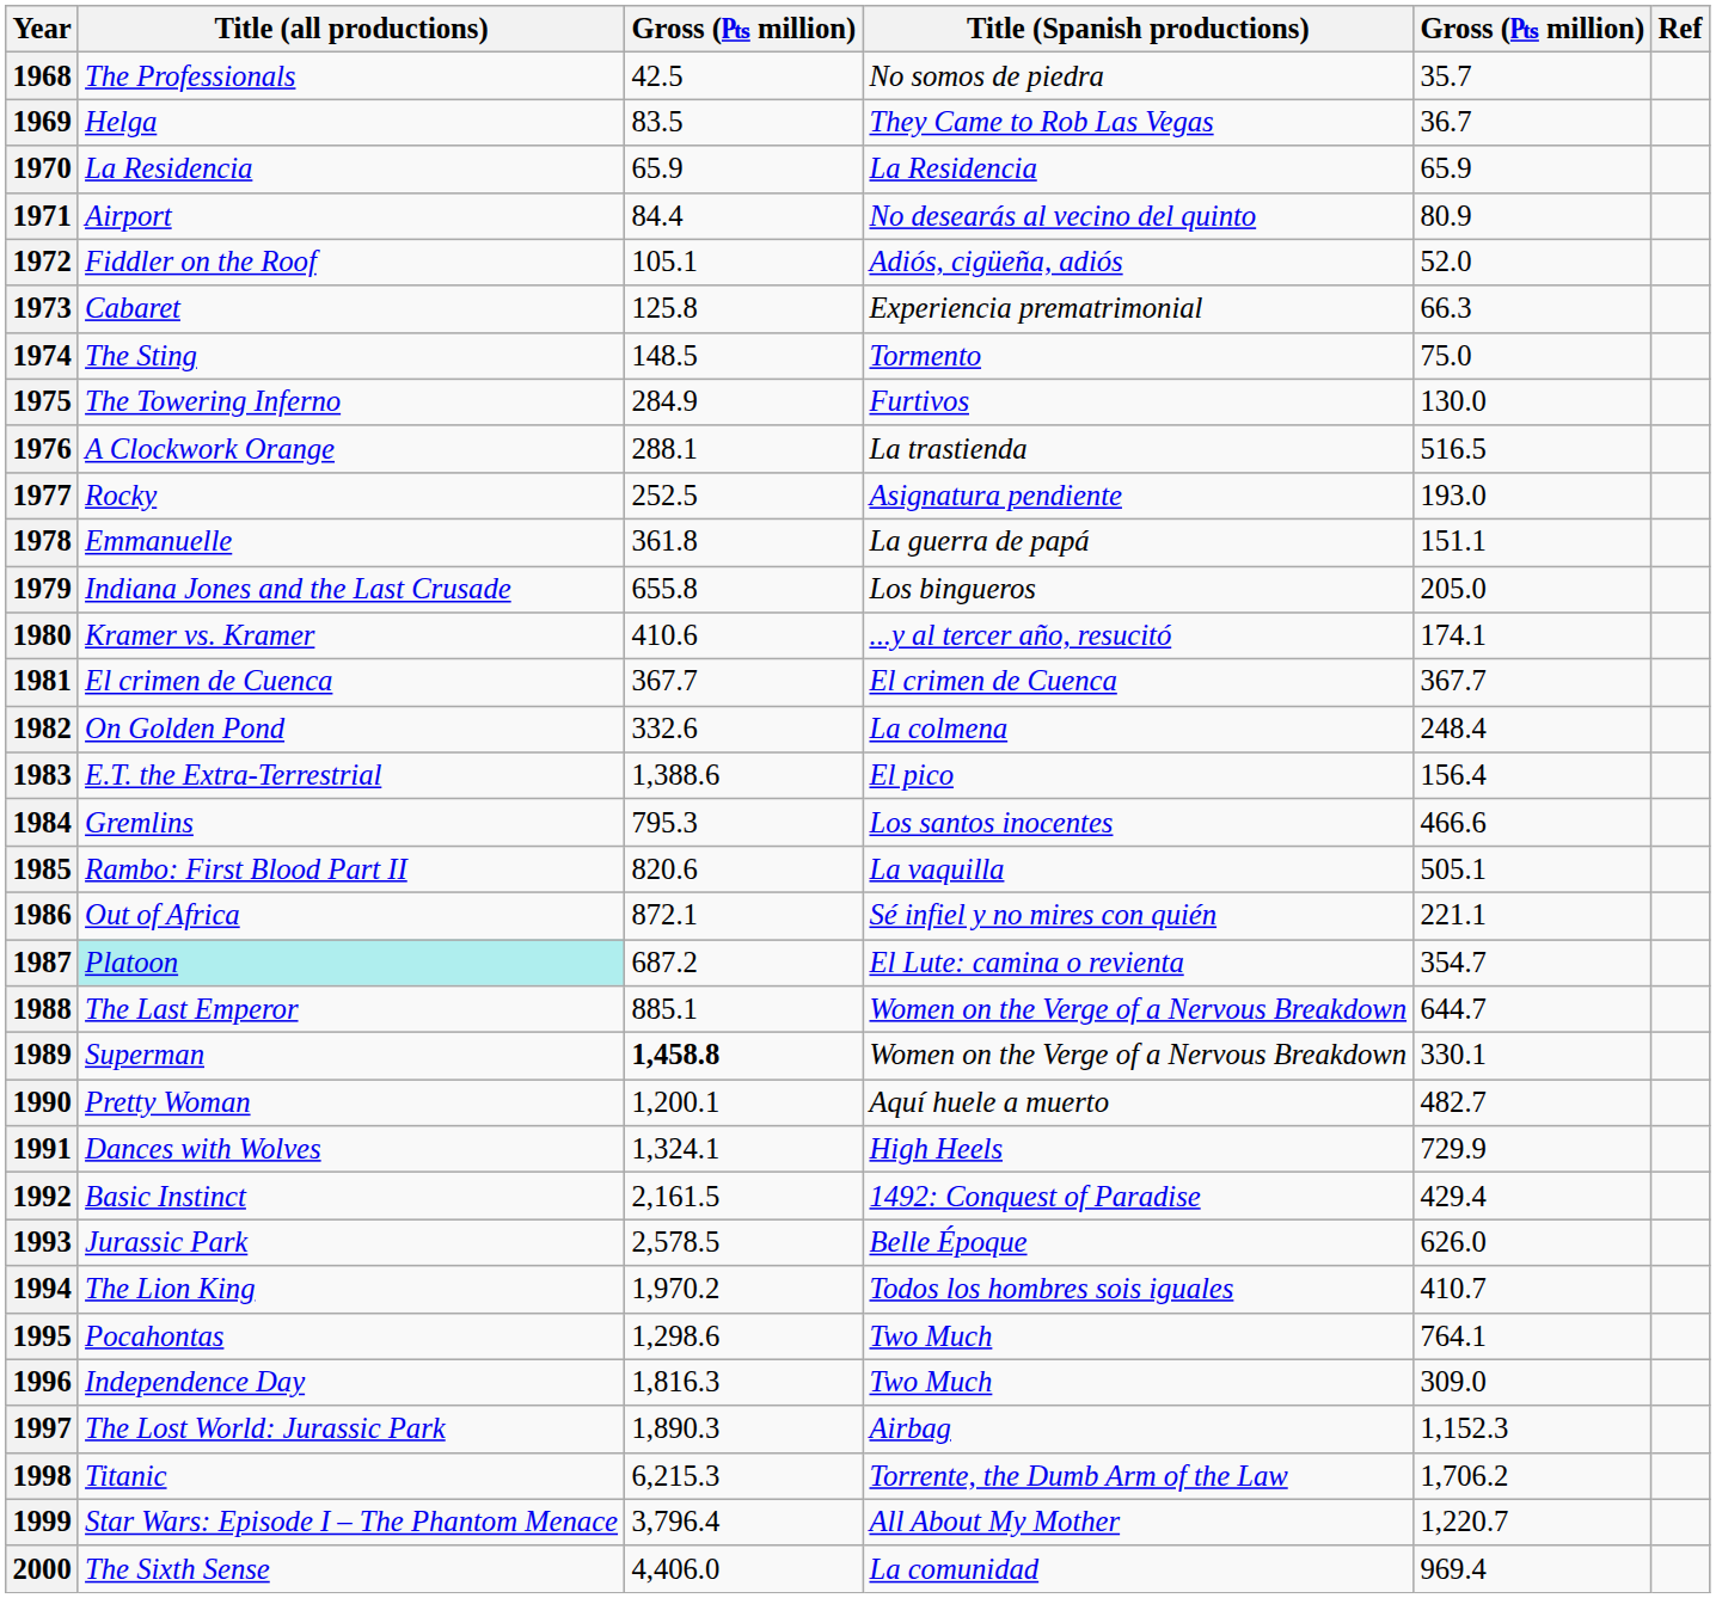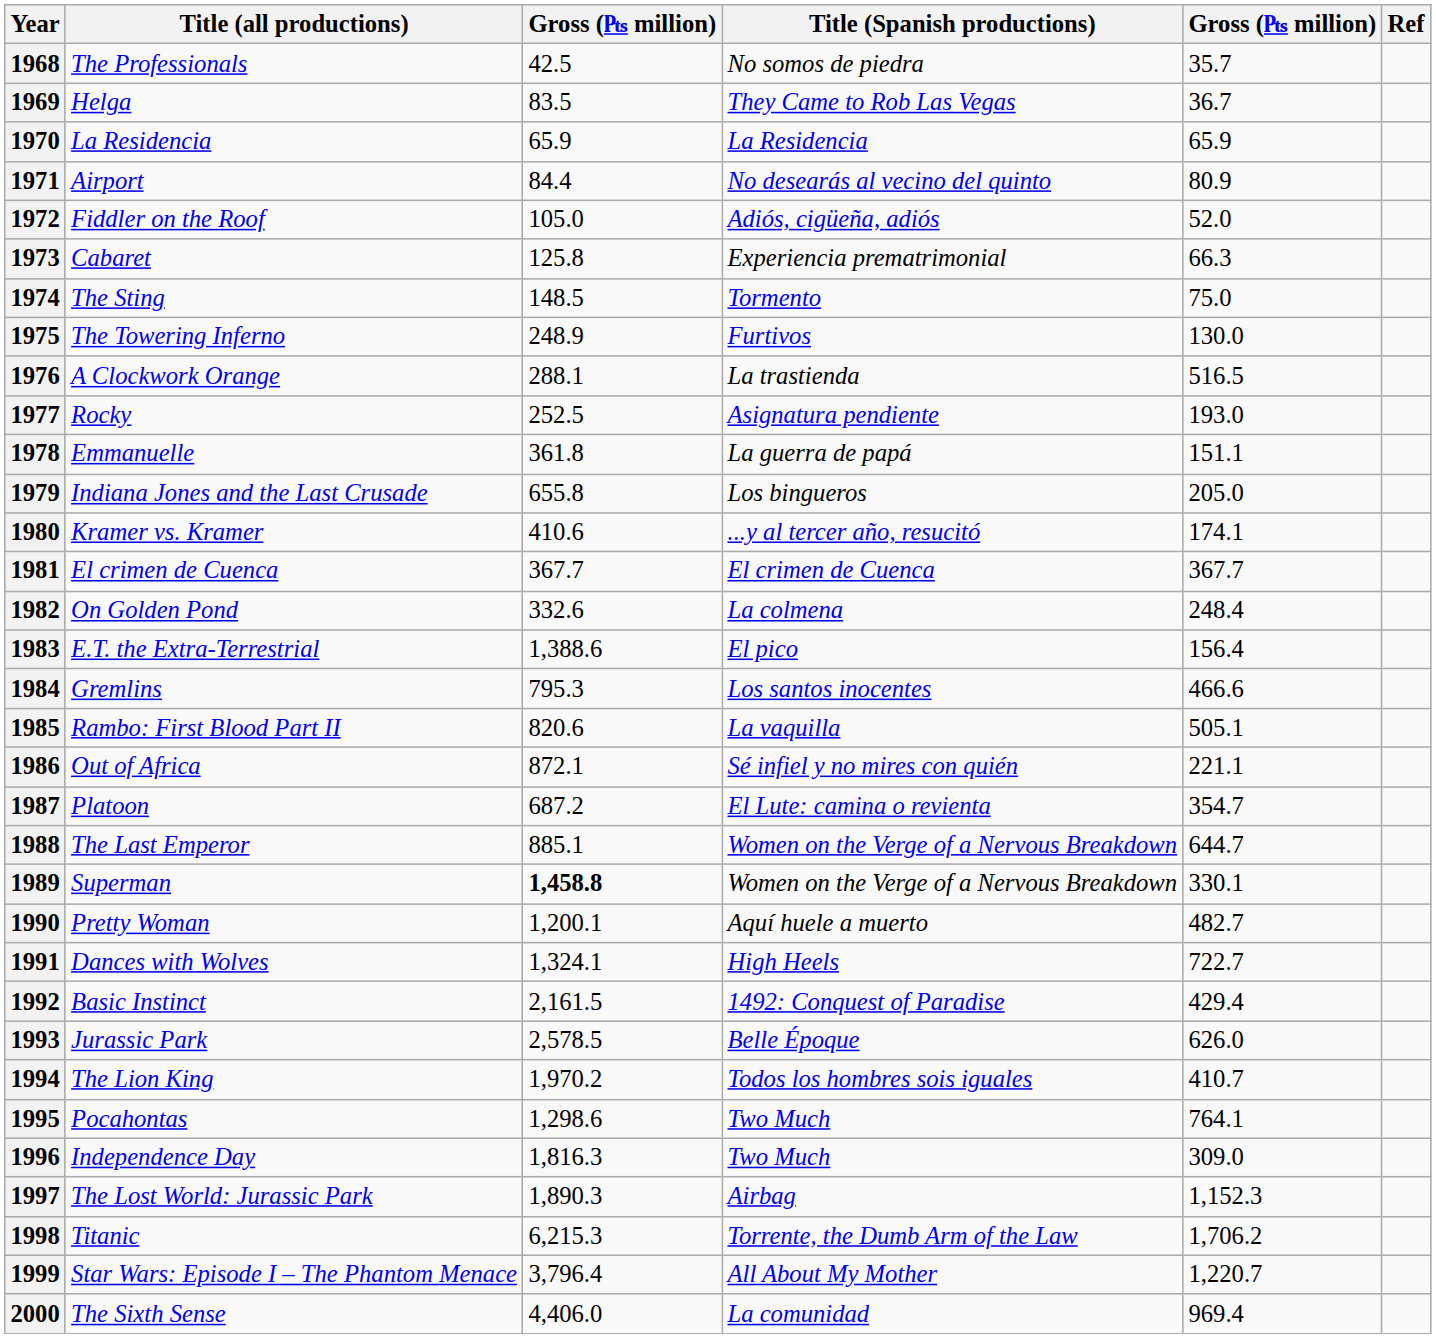1972 | column 3: 105.1 -> 105.0
1975 | column 3: 284.9 -> 248.9
1987 | Title (all productions): paleturquoise background -> no background
1991 | column 5: 729.9 -> 722.7
